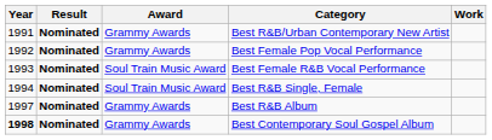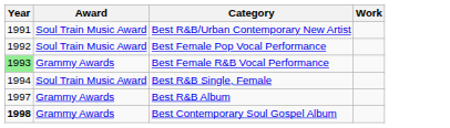- column: Result | Nominated | Nominated | Nominated | Nominated | Nominated | Nominated
Best R&B/Urban Contemporary New Artist | Award: Grammy Awards -> Soul Train Music Award
Best Female Pop Vocal Performance | Award: Grammy Awards -> Soul Train Music Award
Best Female R&B Vocal Performance | Year: no background -> lightgreen background
Best Female R&B Vocal Performance | Award: Soul Train Music Award -> Grammy Awards
